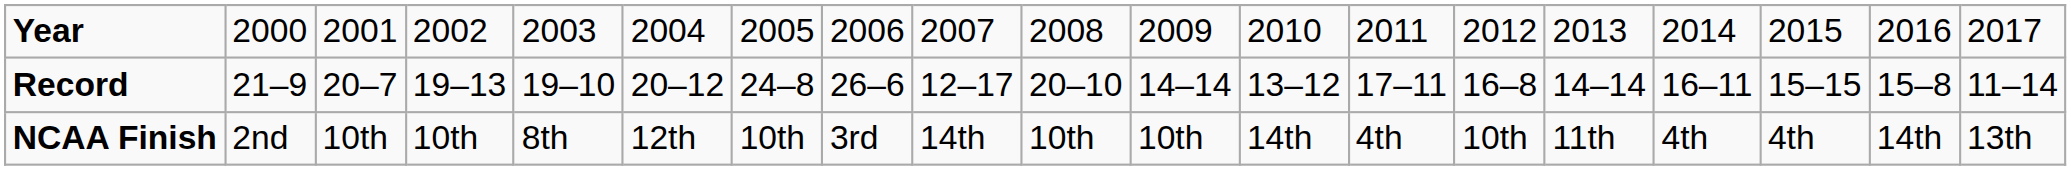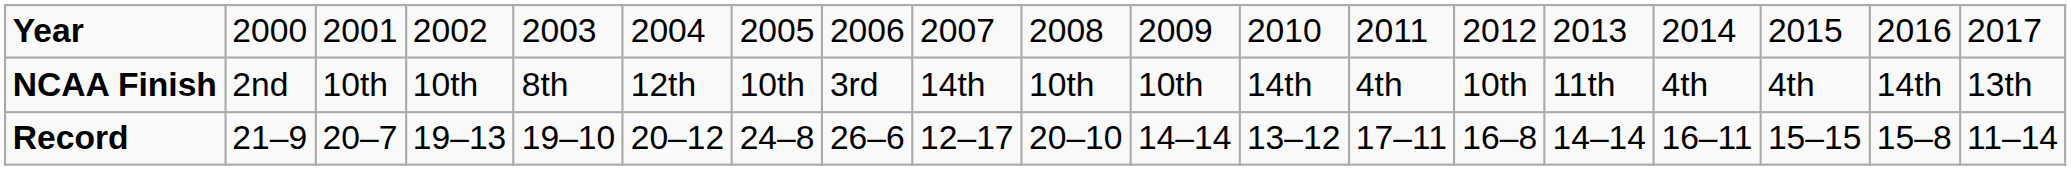rows swapped: Record <-> NCAA Finish
